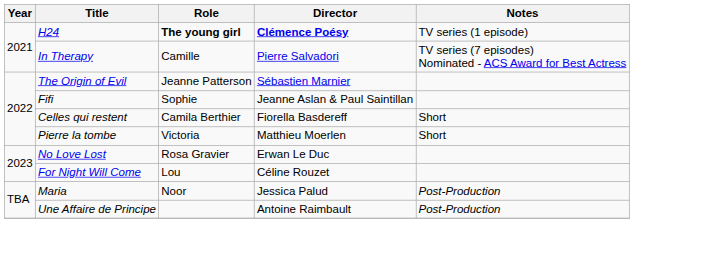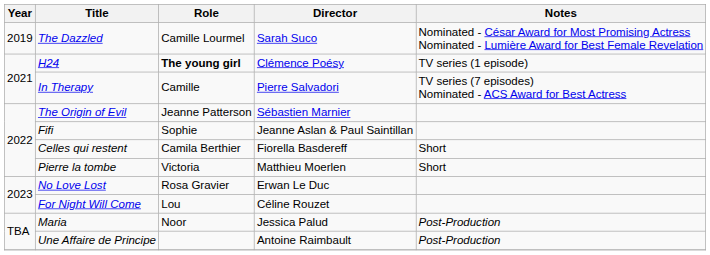+ row: 2019 | The Dazzled | Camille Lourmel | Sarah Suco | Nominated - César Award for Most Promising Actress Nominated - Lumière Award for Best Female Revelation
H24 | Director: bold -> normal
